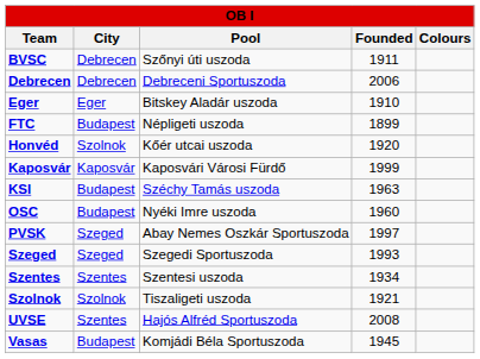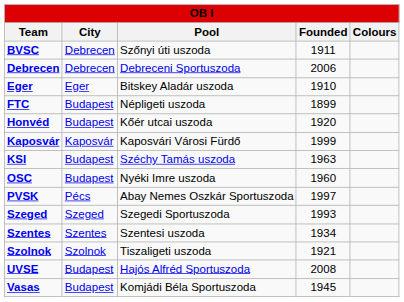Honvéd | City: Szolnok -> Budapest
PVSK | City: Szeged -> Pécs
UVSE | City: Szentes -> Budapest
